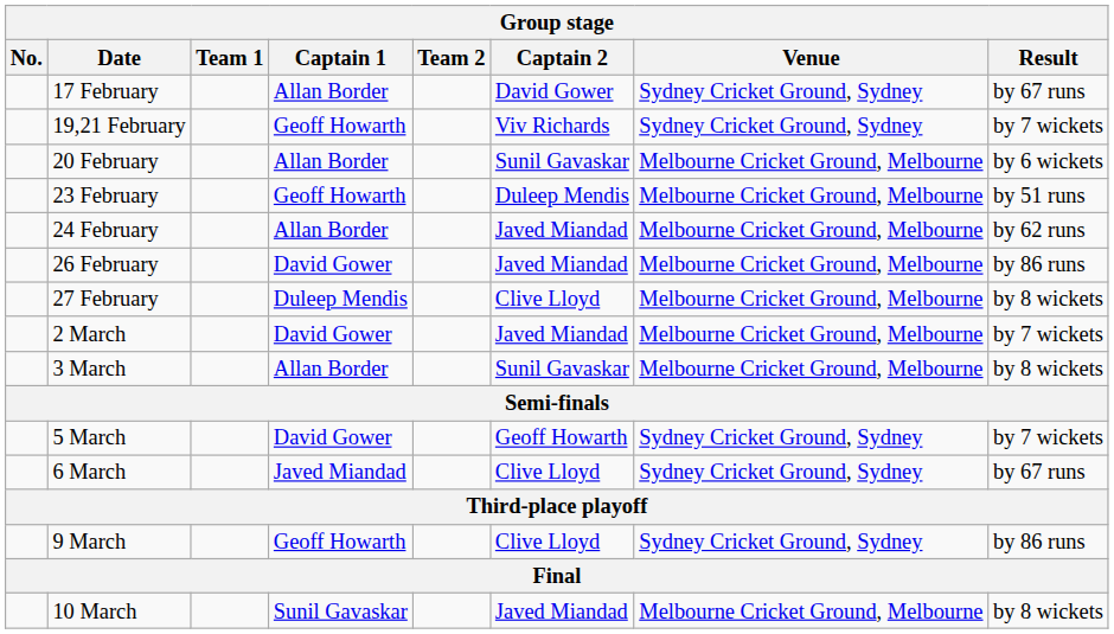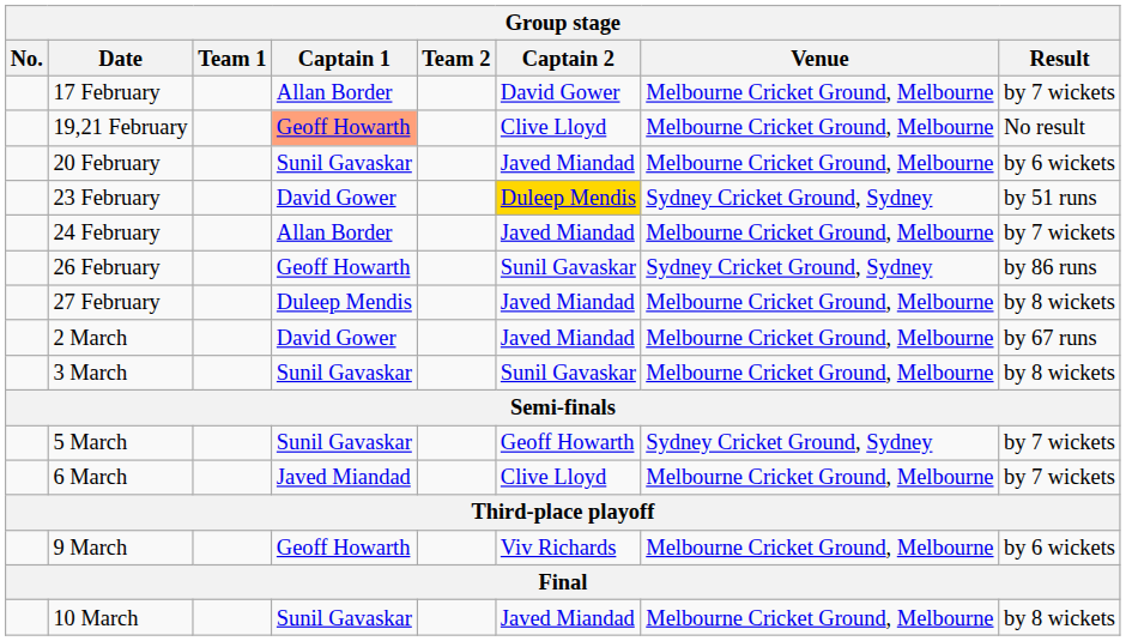17 February | Venue: Sydney Cricket Ground, Sydney -> Melbourne Cricket Ground, Melbourne
17 February | Result: by 67 runs -> by 7 wickets
19,21 February | Captain 1: no background -> lightsalmon background
19,21 February | Captain 2: Viv Richards -> Clive Lloyd
19,21 February | Venue: Sydney Cricket Ground, Sydney -> Melbourne Cricket Ground, Melbourne
19,21 February | Result: by 7 wickets -> No result
20 February | Captain 1: Allan Border -> Sunil Gavaskar
20 February | Captain 2: Sunil Gavaskar -> Javed Miandad
23 February | Captain 1: Geoff Howarth -> David Gower
23 February | Captain 2: no background -> gold background
23 February | Venue: Melbourne Cricket Ground, Melbourne -> Sydney Cricket Ground, Sydney
24 February | Result: by 62 runs -> by 7 wickets
26 February | Captain 1: David Gower -> Geoff Howarth
26 February | Captain 2: Javed Miandad -> Sunil Gavaskar
26 February | Venue: Melbourne Cricket Ground, Melbourne -> Sydney Cricket Ground, Sydney
27 February | Captain 2: Clive Lloyd -> Javed Miandad
2 March | Result: by 7 wickets -> by 67 runs
3 March | Captain 1: Allan Border -> Sunil Gavaskar
5 March | Captain 1: David Gower -> Sunil Gavaskar
6 March | Venue: Sydney Cricket Ground, Sydney -> Melbourne Cricket Ground, Melbourne
6 March | Result: by 67 runs -> by 7 wickets
9 March | Captain 2: Clive Lloyd -> Viv Richards
9 March | Venue: Sydney Cricket Ground, Sydney -> Melbourne Cricket Ground, Melbourne
9 March | Result: by 86 runs -> by 6 wickets
